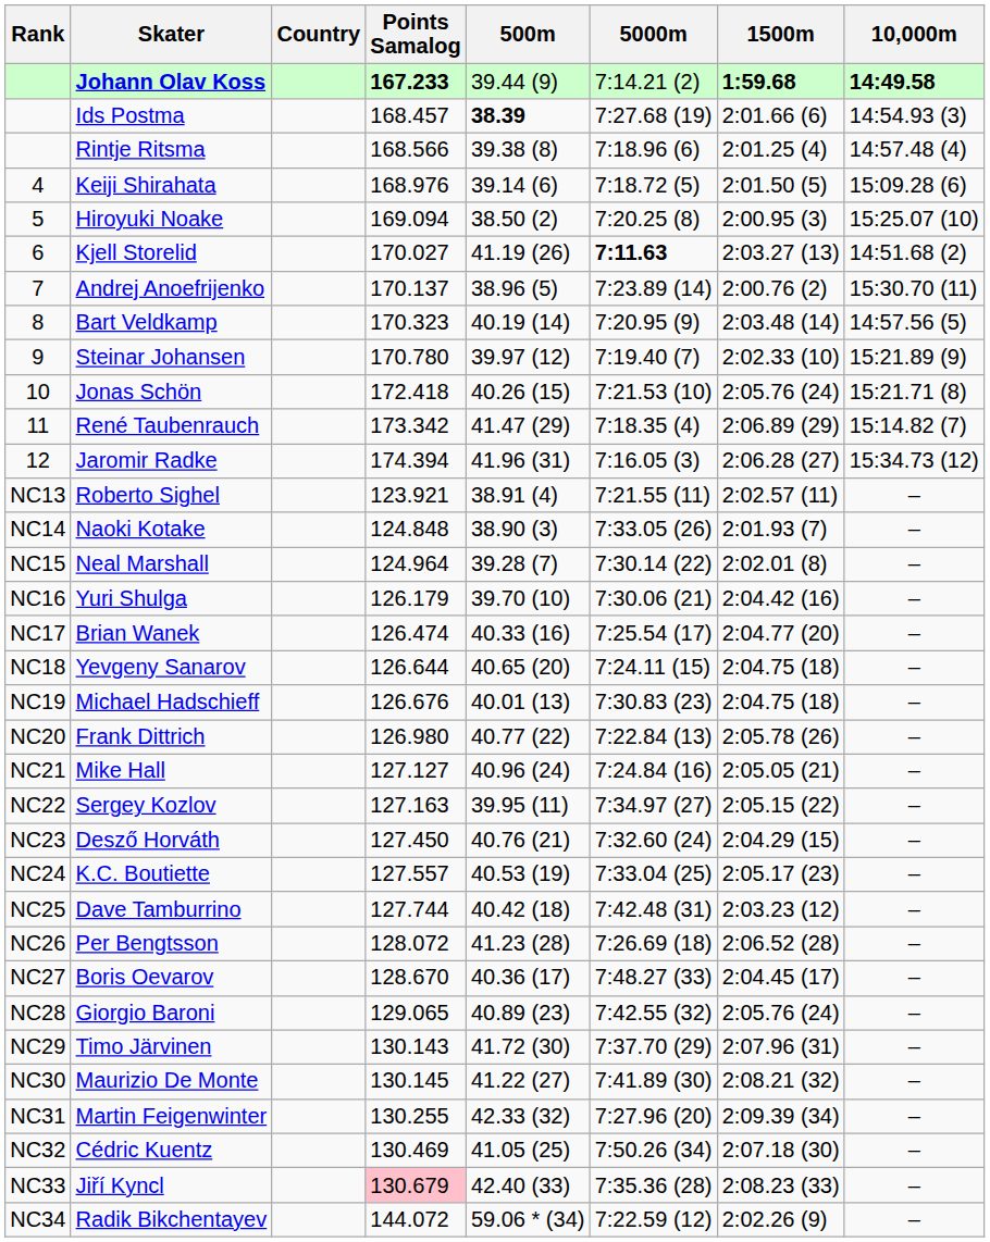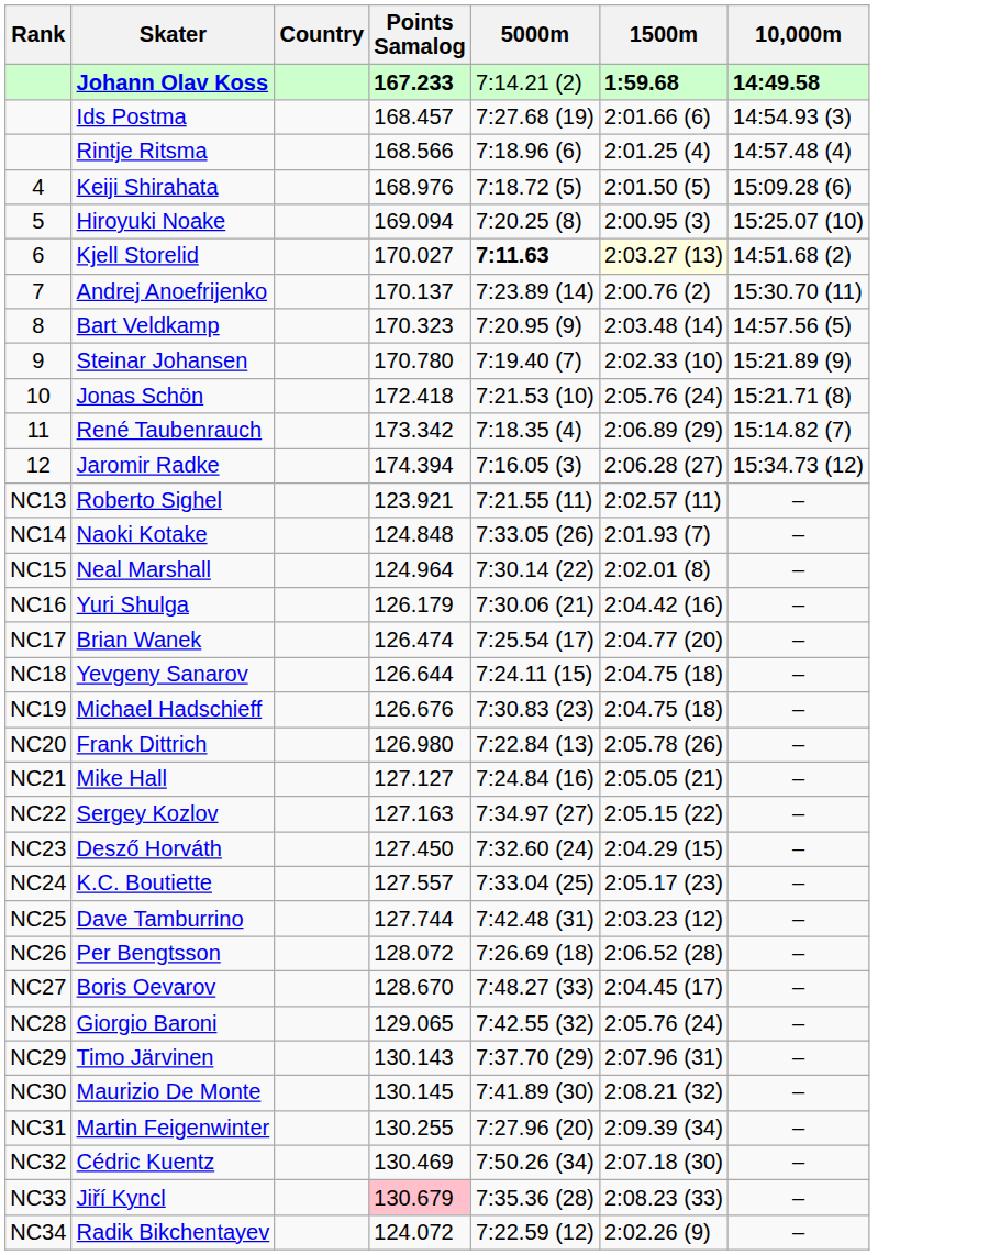- column: 500m | 39.44 (9) | 38.39 | 39.38 (8) | 39.14 (6) | 38.50 (2) | 41.19 (26) | 38.96 (5) | 40.19 (14) | 39.97 (12) | 40.26 (15) | 41.47 (29) | 41.96 (31) | 38.91 (4) | 38.90 (3) | 39.28 (7) | 39.70 (10) | 40.33 (16) | 40.65 (20) | 40.01 (13) | 40.77 (22) | 40.96 (24) | 39.95 (11) | 40.76 (21) | 40.53 (19) | 40.42 (18) | 41.23 (28) | 40.36 (17) | 40.89 (23) | 41.72 (30) | 41.22 (27) | 42.33 (32) | 41.05 (25) | 42.40 (33) | 59.06 * (34)
Kjell Storelid | 1500m: no background -> lightyellow background
Radik Bikchentayev | Points Samalog: 144.072 -> 124.072
